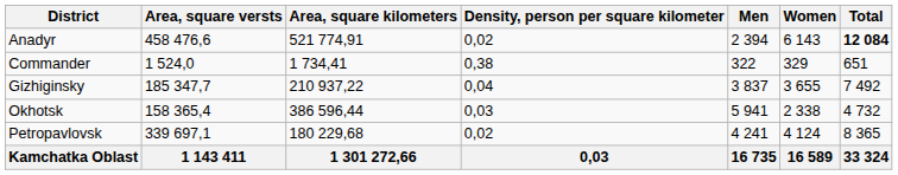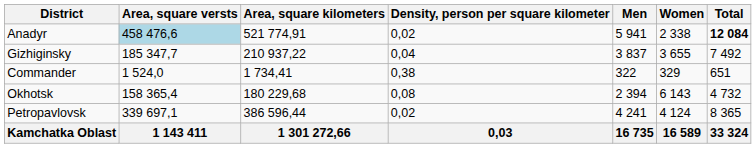Anadyr | Area, square versts: no background -> lightblue background
Anadyr | Men: 2 394 -> 5 941
Anadyr | Women: 6 143 -> 2 338
rows swapped: Gizhiginsky <-> Commander
Okhotsk | Area, square kilometers: 386 596,44 -> 180 229,68
Okhotsk | Density, person per square kilometer: 0,03 -> 0,08
Okhotsk | Men: 5 941 -> 2 394
Okhotsk | Women: 2 338 -> 6 143
Petropavlovsk | Area, square kilometers: 180 229,68 -> 386 596,44
